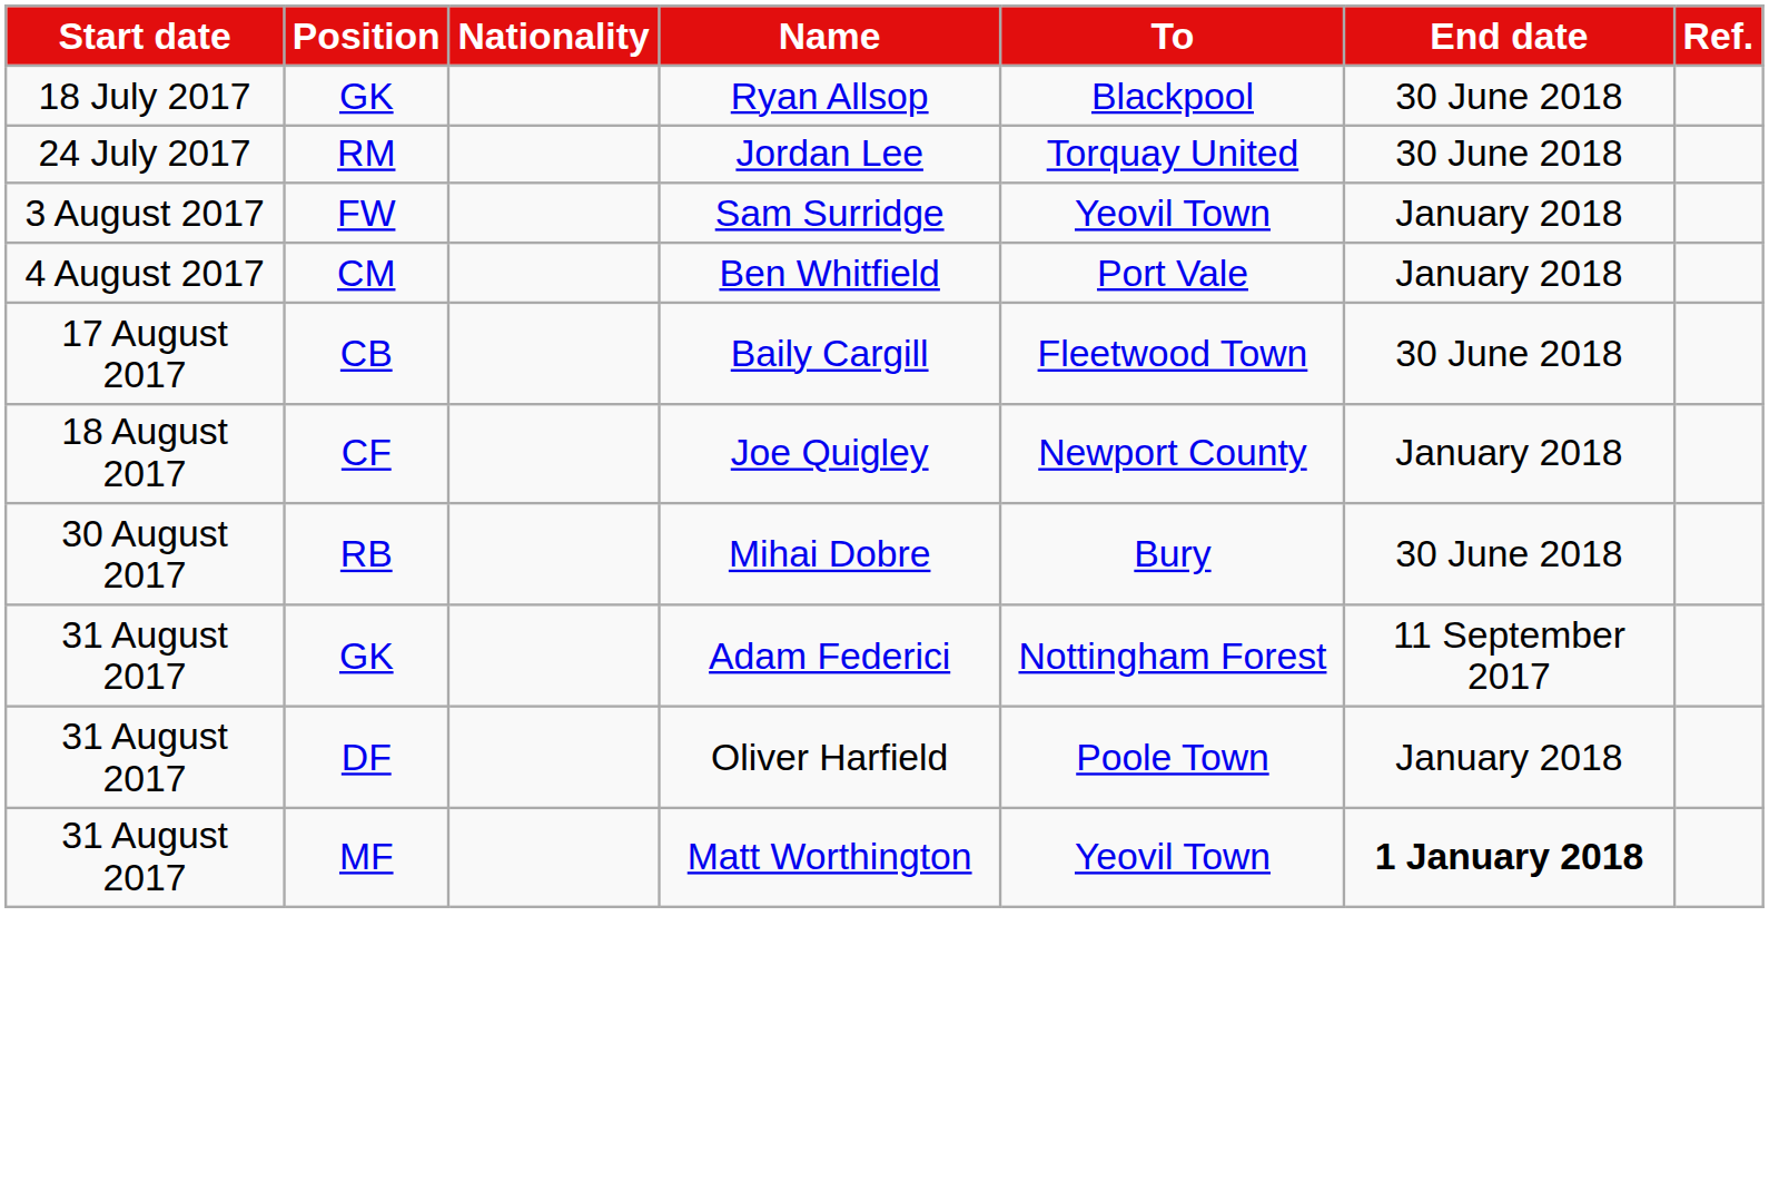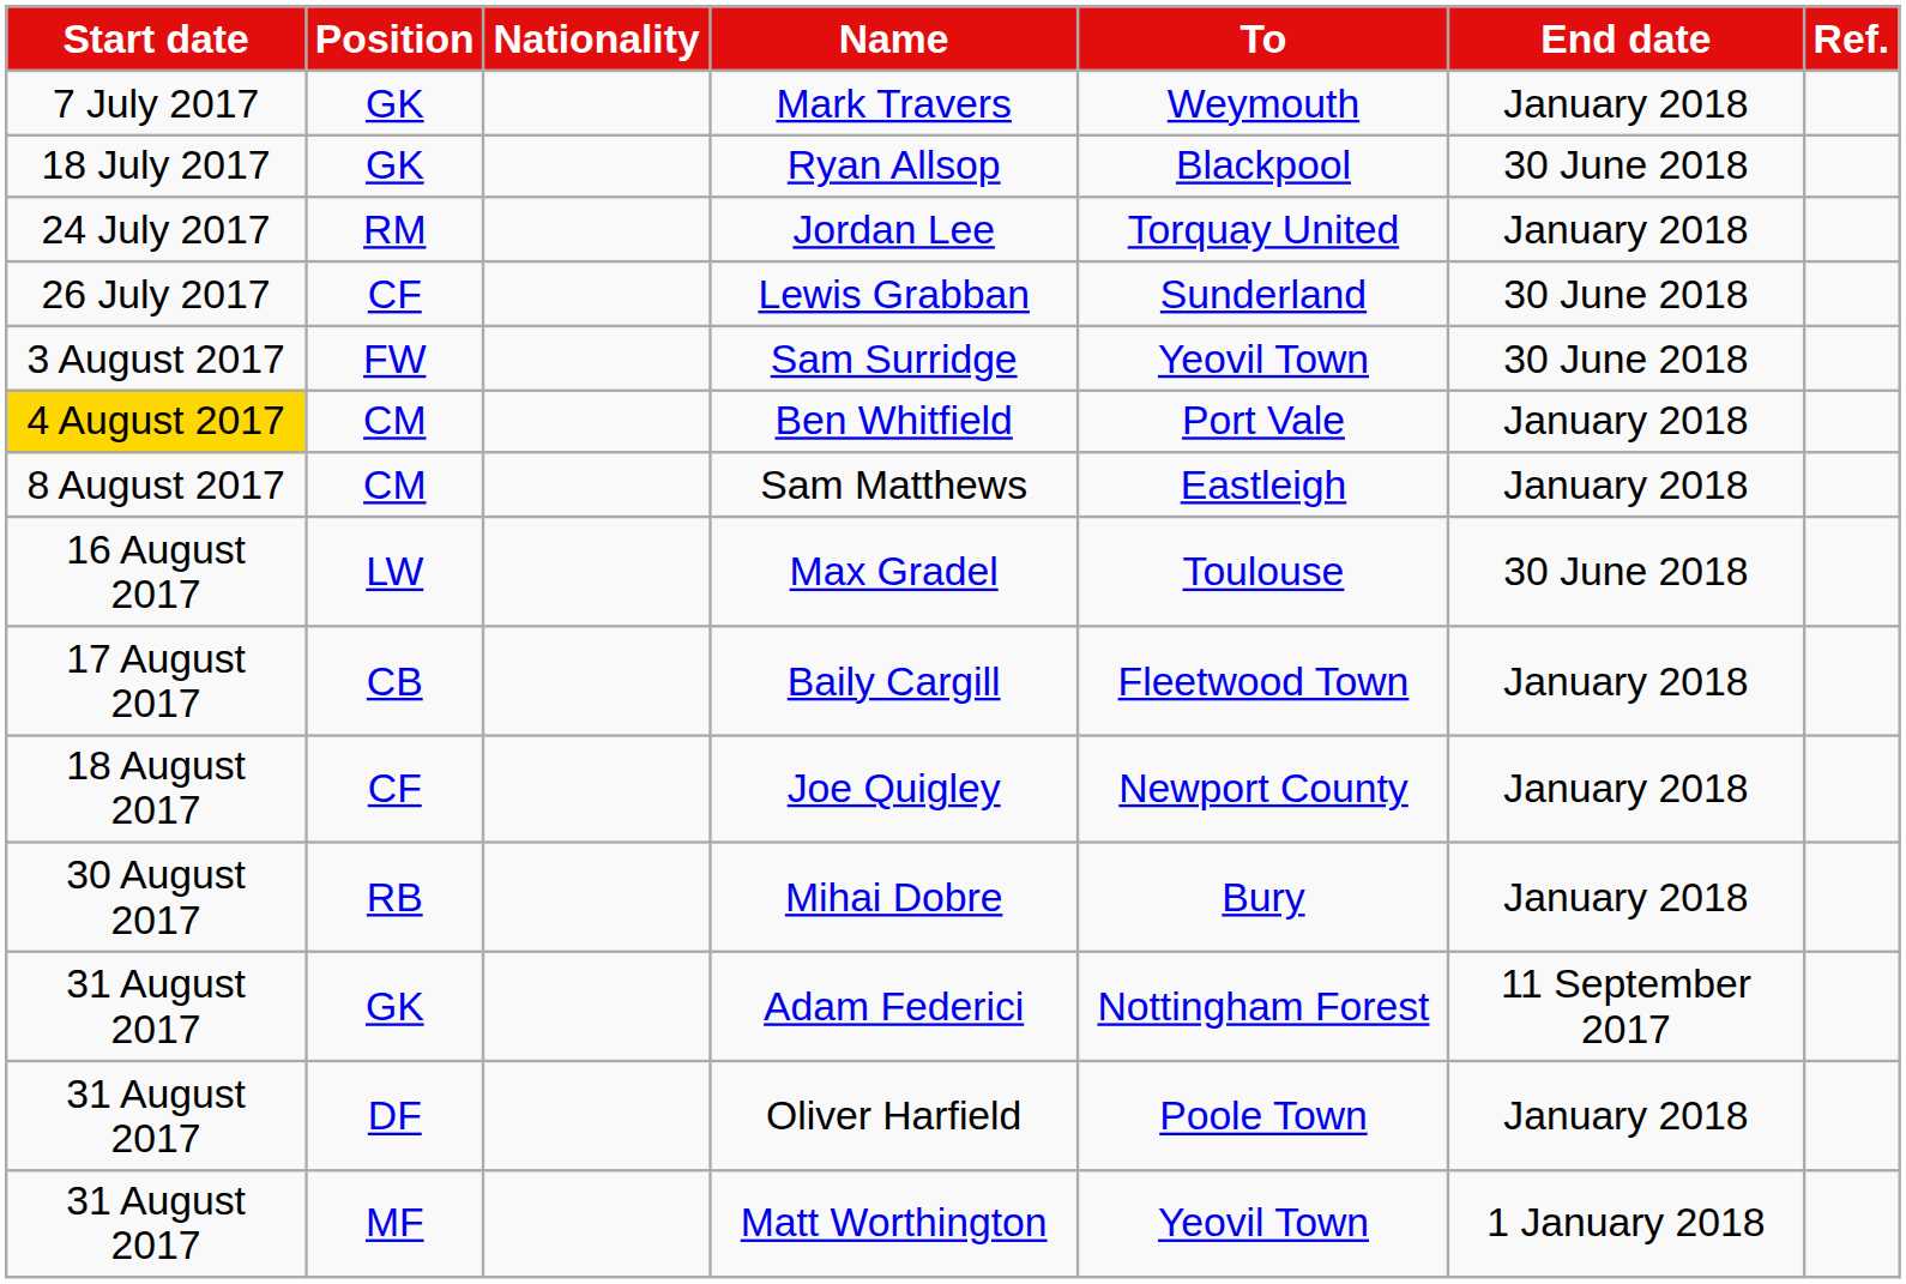+ row: 7 July 2017 | GK | Mark Travers | Weymouth | January 2018
Jordan Lee | End date: 30 June 2018 -> January 2018
+ row: 26 July 2017 | CF | Lewis Grabban | Sunderland | 30 June 2018
Sam Surridge | End date: January 2018 -> 30 June 2018
Ben Whitfield | Start date: no background -> gold background
+ row: 8 August 2017 | CM | Sam Matthews | Eastleigh | January 2018
+ row: 16 August 2017 | LW | Max Gradel | Toulouse | 30 June 2018
Baily Cargill | End date: 30 June 2018 -> January 2018
Mihai Dobre | End date: 30 June 2018 -> January 2018
Matt Worthington | End date: bold -> normal
